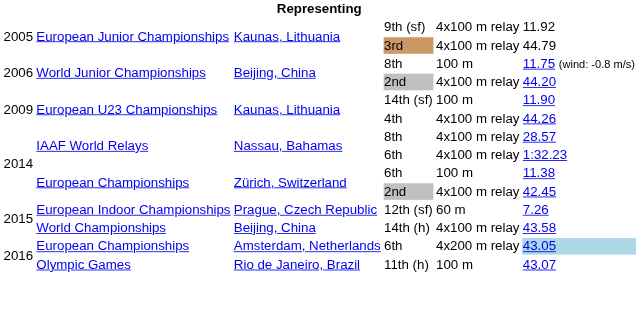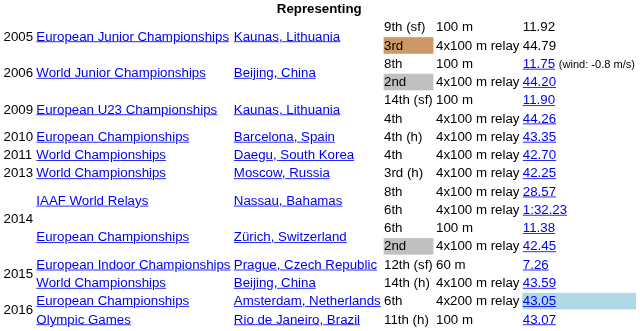9th (sf) | column 5: 4x100 m relay -> 100 m
+ row: 2010 | European Championships | Barcelona, Spain | 4th (h) | 4x100 m relay | 43.35
+ row: 2011 | World Championships | Daegu, South Korea | 4th | 4x100 m relay | 42.70
+ row: 2013 | World Championships | Moscow, Russia | 3rd (h) | 4x100 m relay | 42.25
14th (h) | column 6: 43.58 -> 43.59
